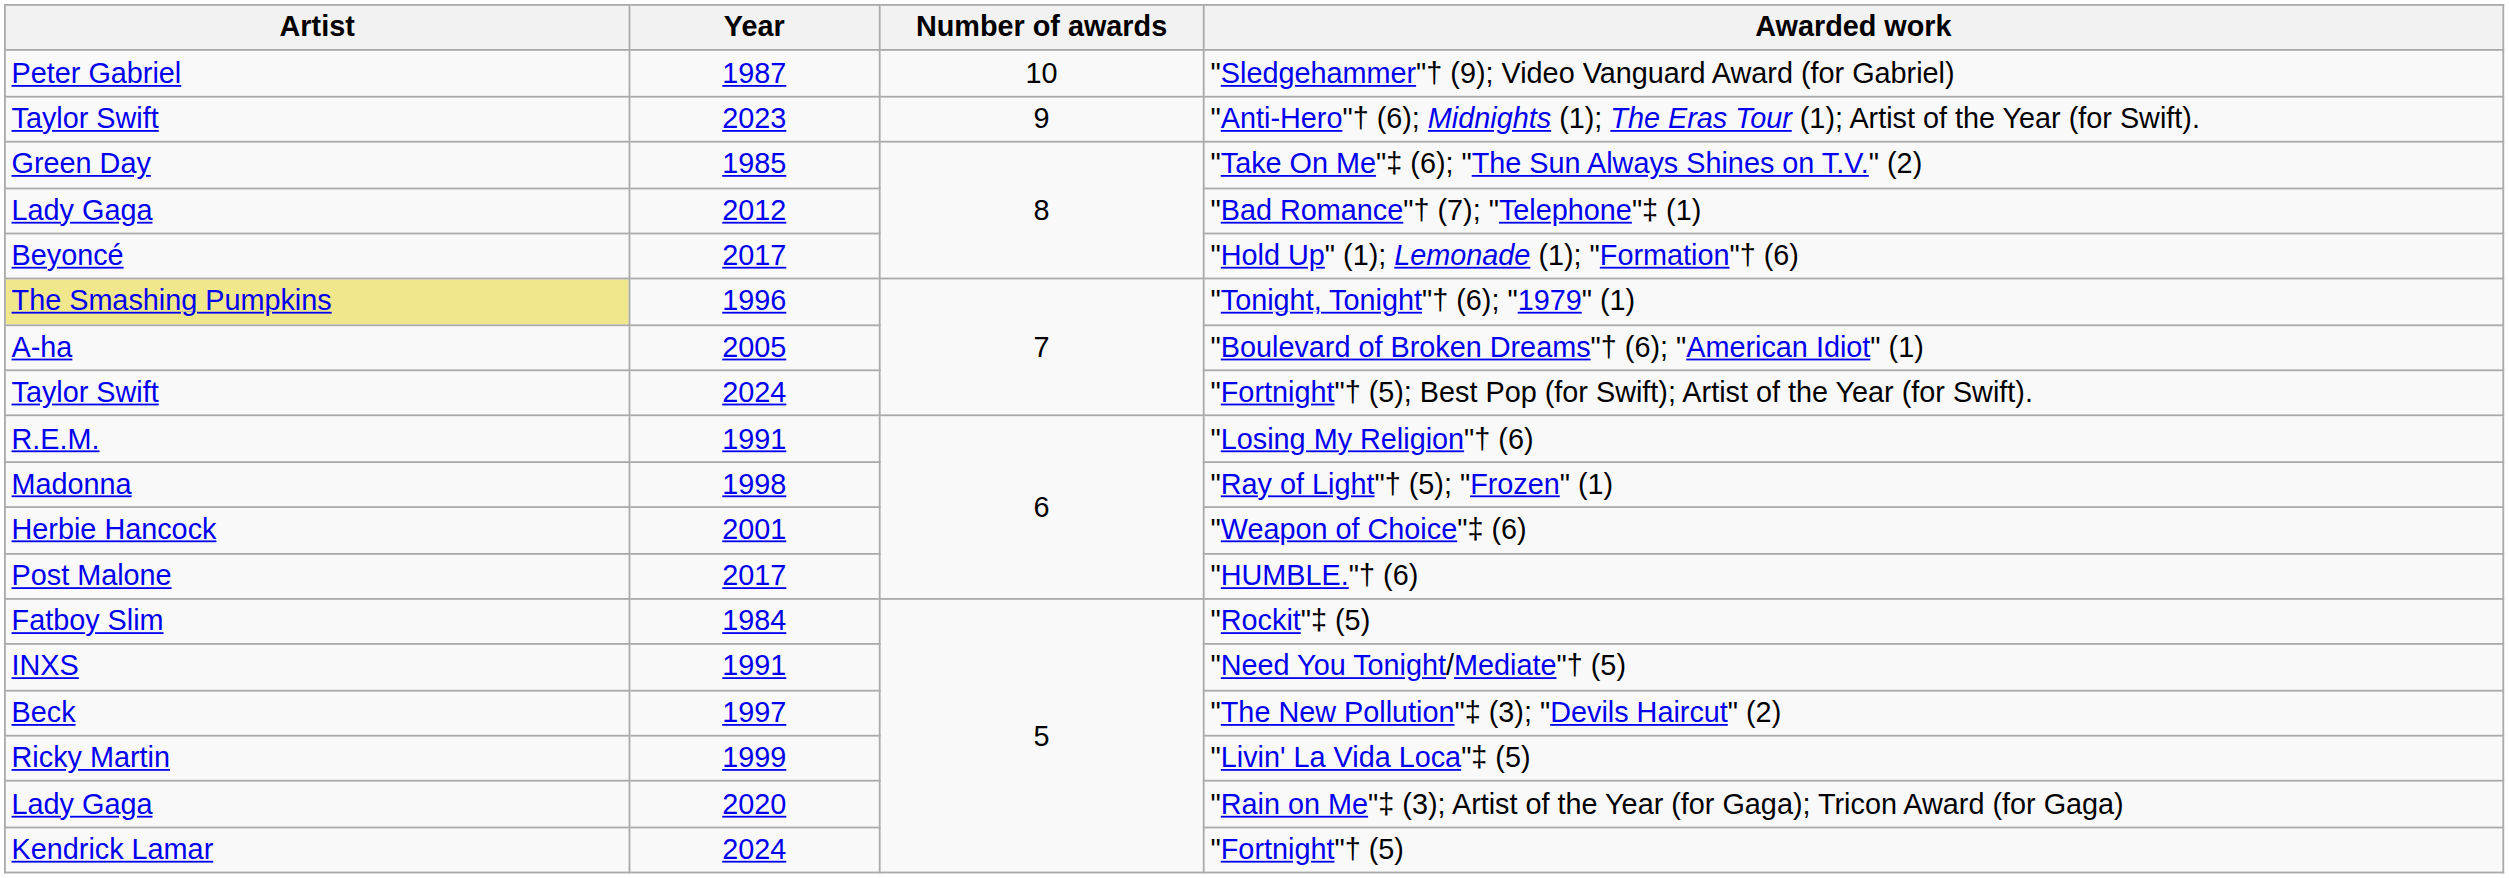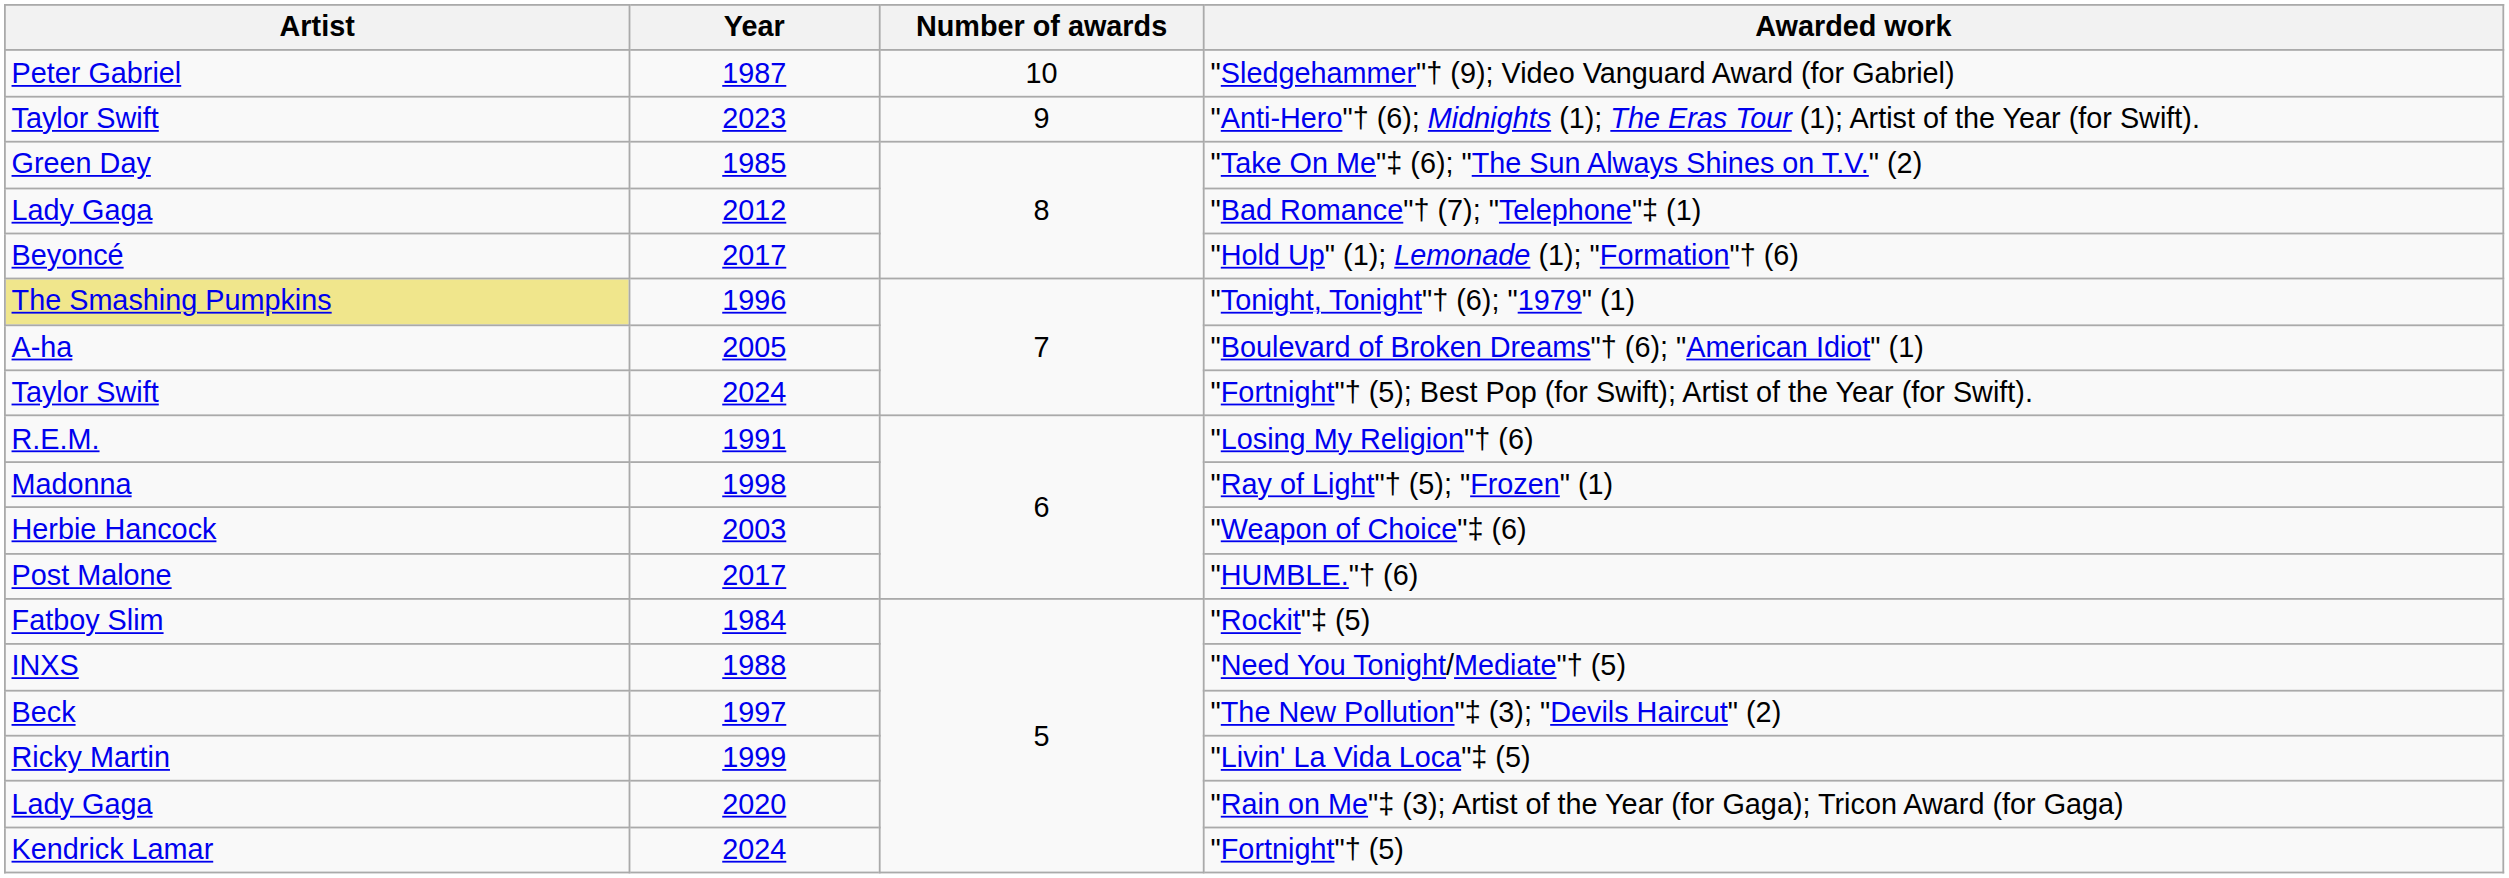"Weapon of Choice"‡ (6) | Year: 2001 -> 2003
"Need You Tonight/Mediate"† (5) | Year: 1991 -> 1988
